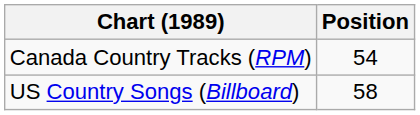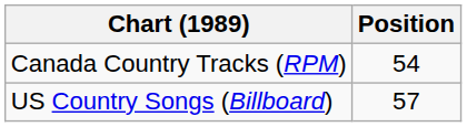US Country Songs (Billboard) | Position: 58 -> 57
